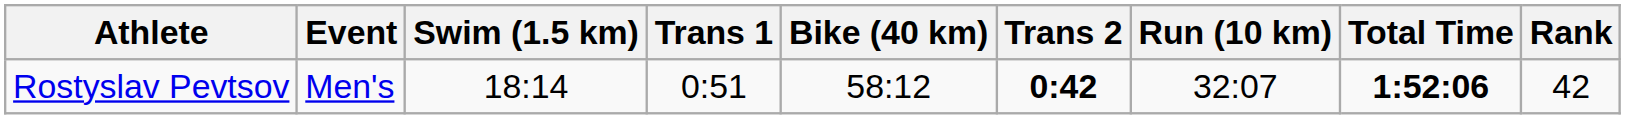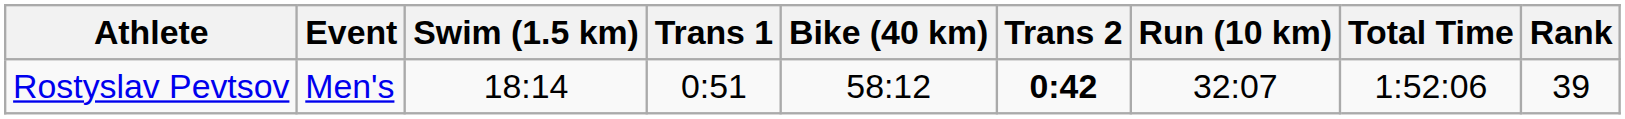Rostyslav Pevtsov | Total Time: bold -> normal
Rostyslav Pevtsov | Rank: 42 -> 39
